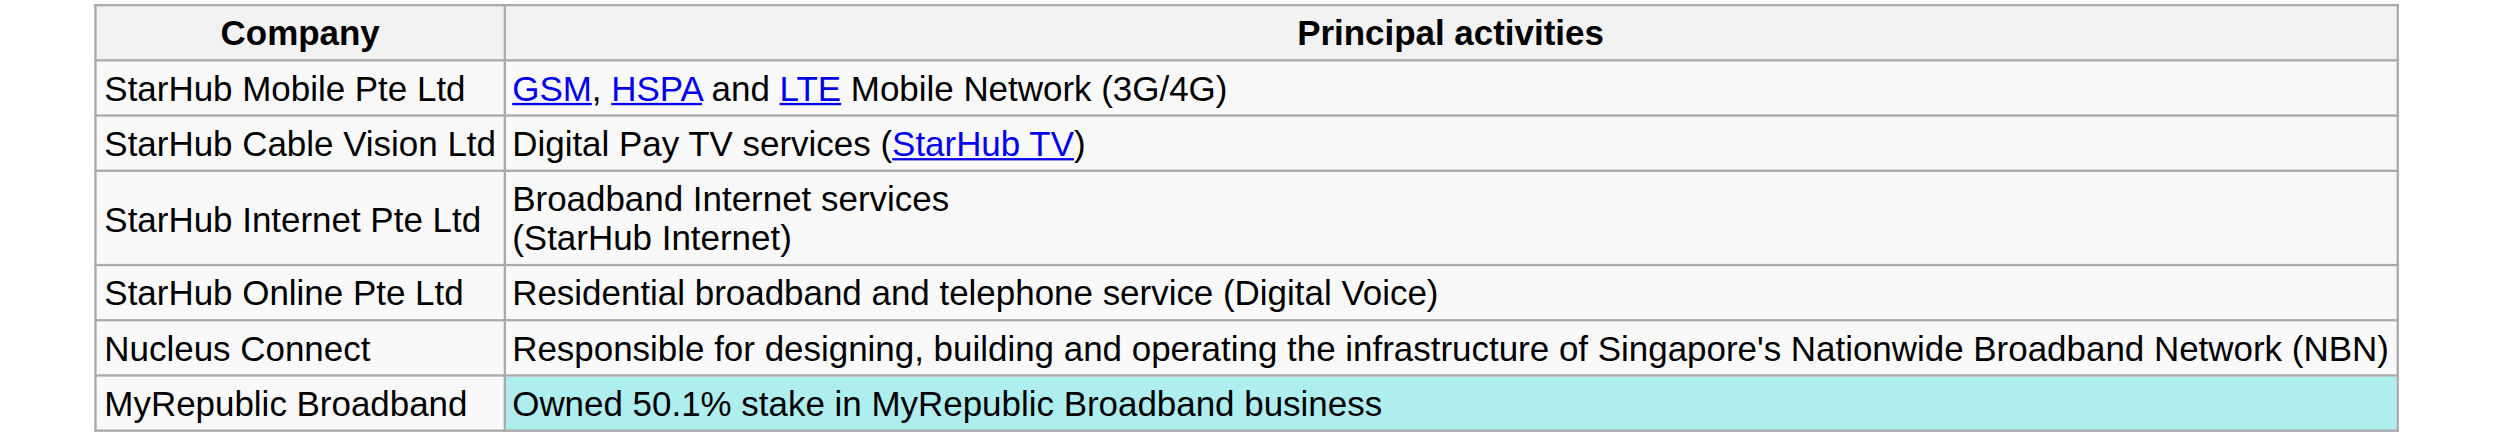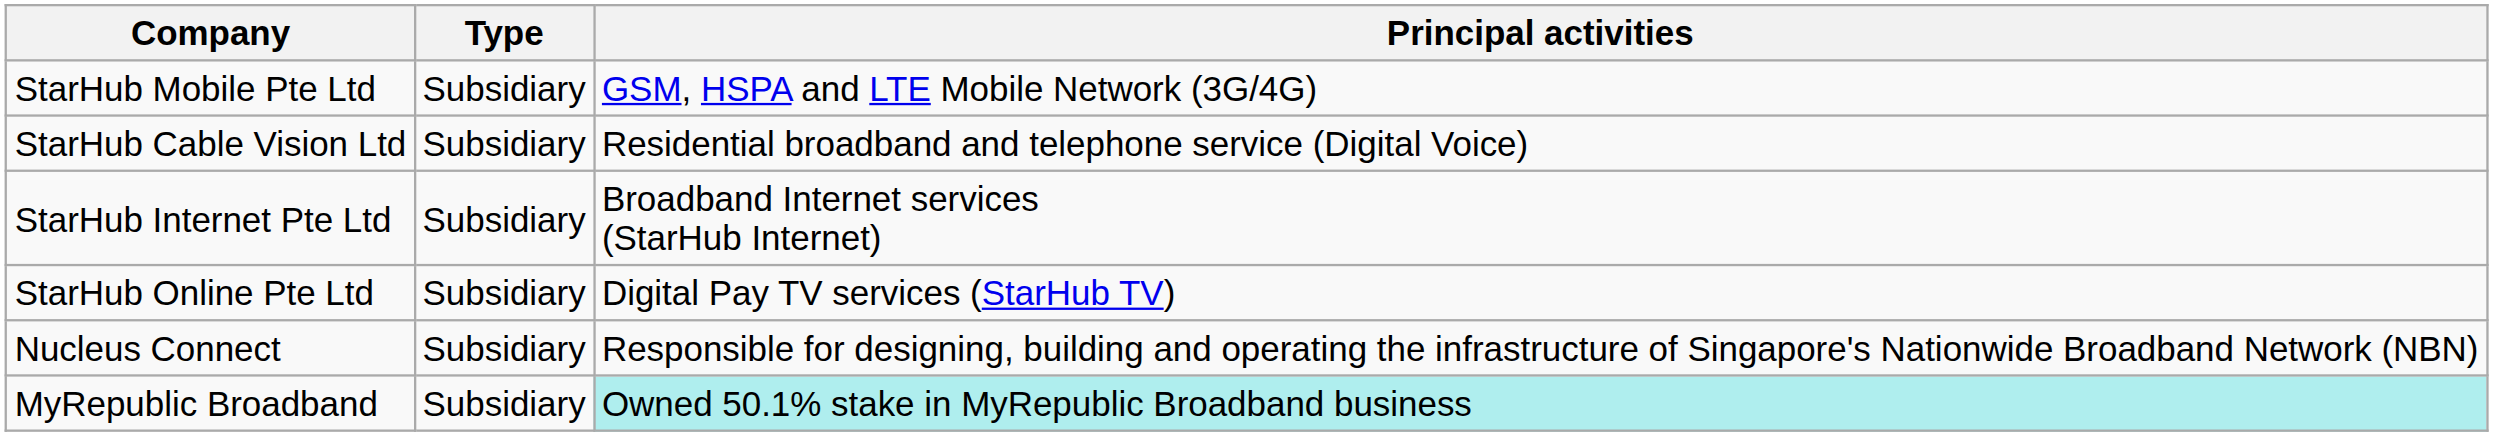+ column: Type | Subsidiary | Subsidiary | Subsidiary | Subsidiary | Subsidiary | Subsidiary
StarHub Cable Vision Ltd | Principal activities: Digital Pay TV services (StarHub TV) -> Residential broadband and telephone service (Digital Voice)
StarHub Online Pte Ltd | Principal activities: Residential broadband and telephone service (Digital Voice) -> Digital Pay TV services (StarHub TV)
